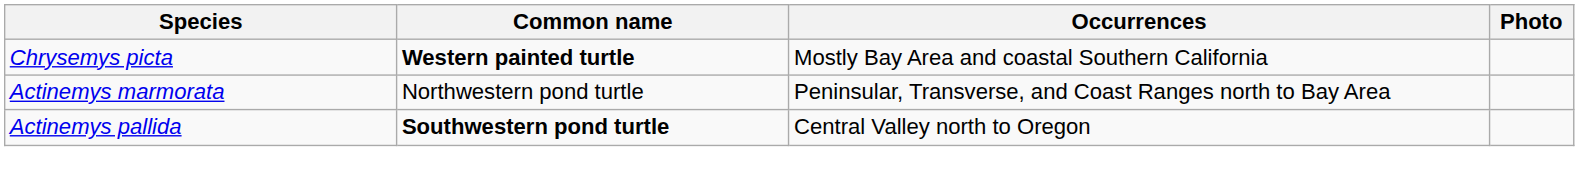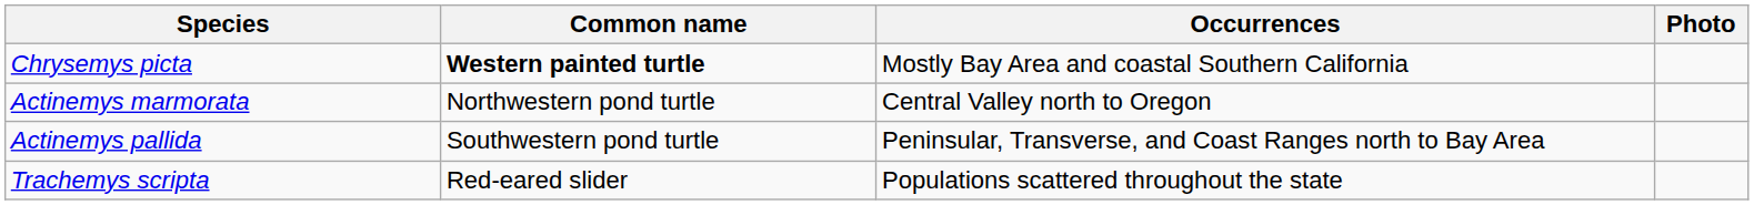Actinemys marmorata | Occurrences: Peninsular, Transverse, and Coast Ranges north to Bay Area -> Central Valley north to Oregon
Actinemys pallida | Common name: bold -> normal
Actinemys pallida | Occurrences: Central Valley north to Oregon -> Peninsular, Transverse, and Coast Ranges north to Bay Area
+ row: Trachemys scripta | Red-eared slider | Populations scattered throughout the state
